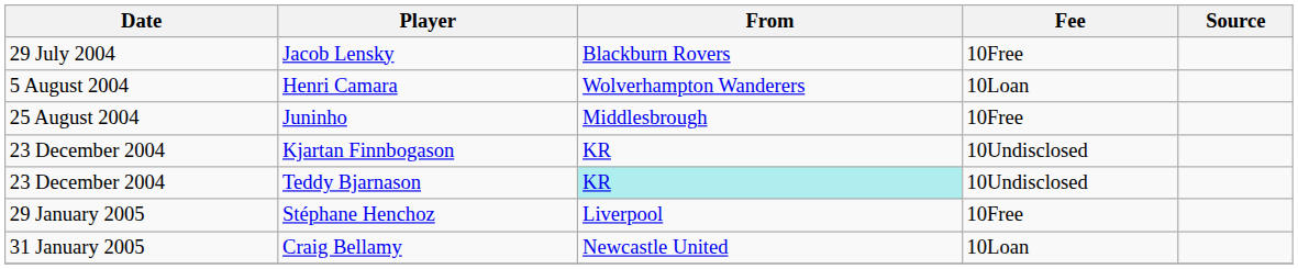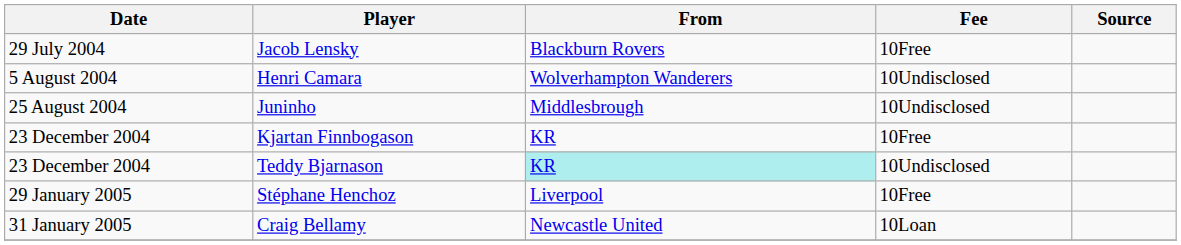Henri Camara | Fee: 10Loan -> 10Undisclosed
Juninho | Fee: 10Free -> 10Undisclosed
Kjartan Finnbogason | Fee: 10Undisclosed -> 10Free
